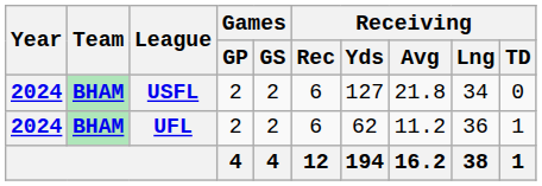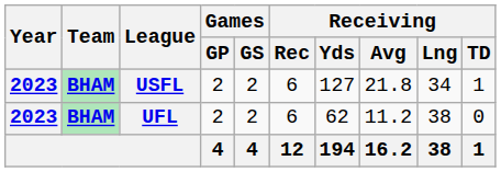USFL | Year: 2024 -> 2023
USFL | Receiving / TD: 0 -> 1
UFL | Year: 2024 -> 2023
UFL | Receiving / Lng: 36 -> 38
UFL | Receiving / TD: 1 -> 0
